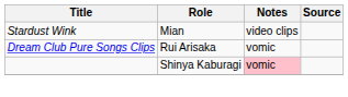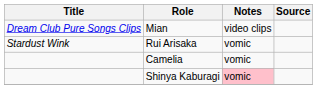Mian | Title: Stardust Wink -> Dream Club Pure Songs Clips
Rui Arisaka | Title: Dream Club Pure Songs Clips -> Stardust Wink
+ row: Camelia | vomic
